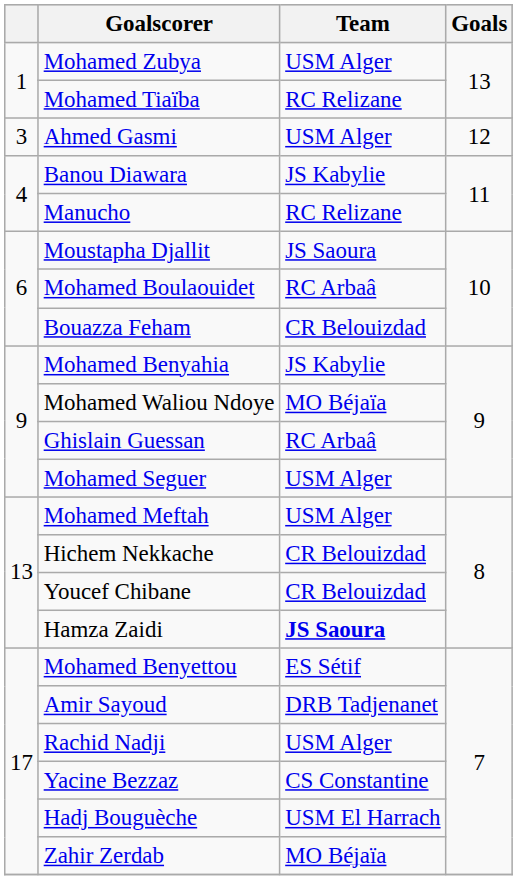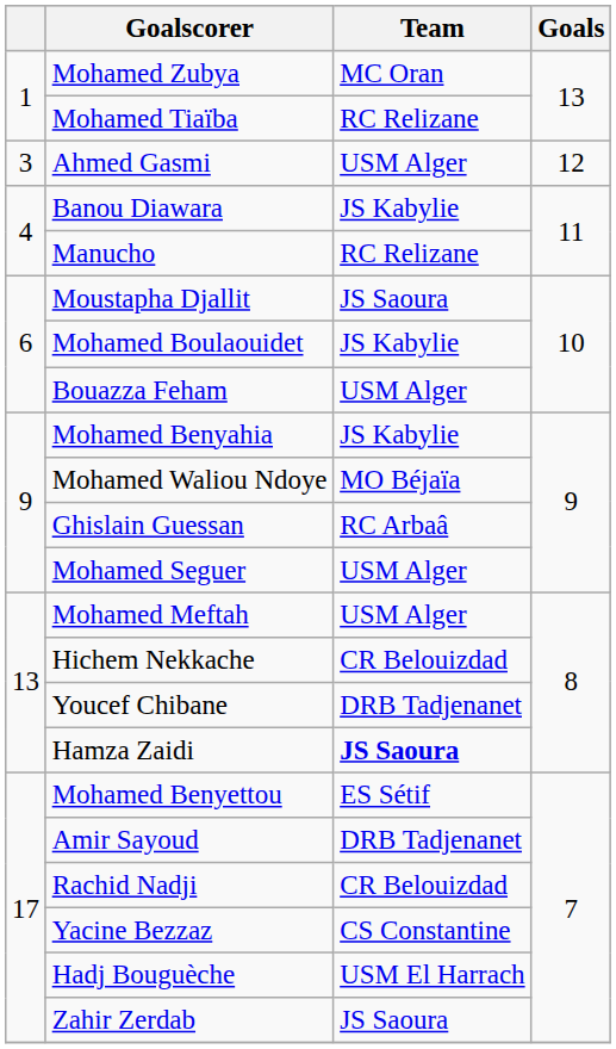Mohamed Zubya | Team: USM Alger -> MC Oran
Mohamed Boulaouidet | Team: RC Arbaâ -> JS Kabylie
Bouazza Feham | Team: CR Belouizdad -> USM Alger
Youcef Chibane | Team: CR Belouizdad -> DRB Tadjenanet
Rachid Nadji | Team: USM Alger -> CR Belouizdad
Zahir Zerdab | Team: MO Béjaïa -> JS Saoura
